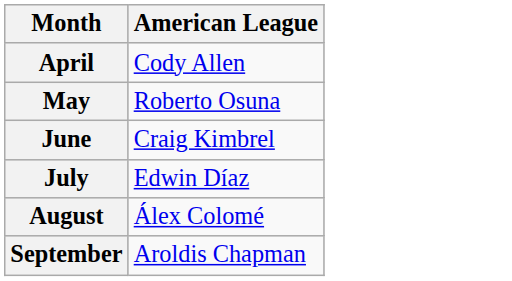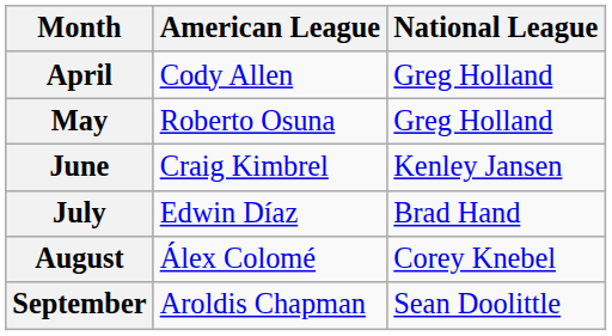+ column: National League | Greg Holland | Greg Holland | Kenley Jansen | Brad Hand | Corey Knebel | Sean Doolittle
